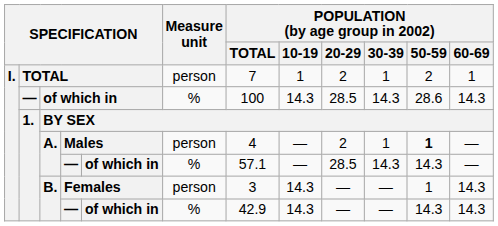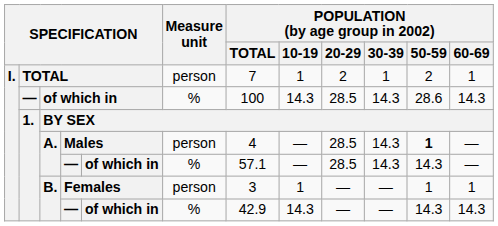Males | POPULATION (by age group in 2002) / 20-29: 2 -> 28.5
Males | POPULATION (by age group in 2002) / 30-39: 1 -> 14.3
Females | POPULATION (by age group in 2002) / 10-19: 14.3 -> 1
Females | POPULATION (by age group in 2002) / 60-69: 14.3 -> 1
